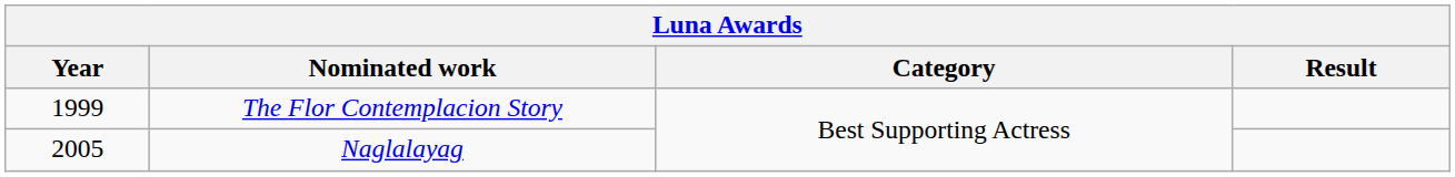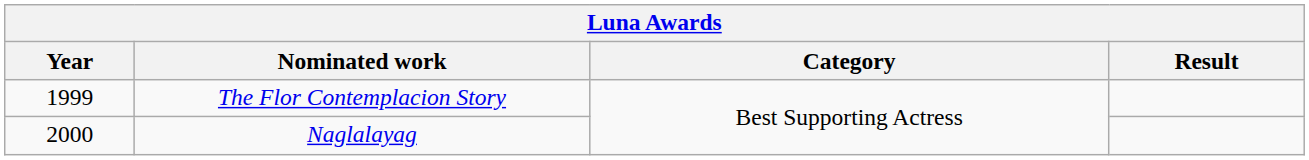Naglalayag | Year: 2005 -> 2000
